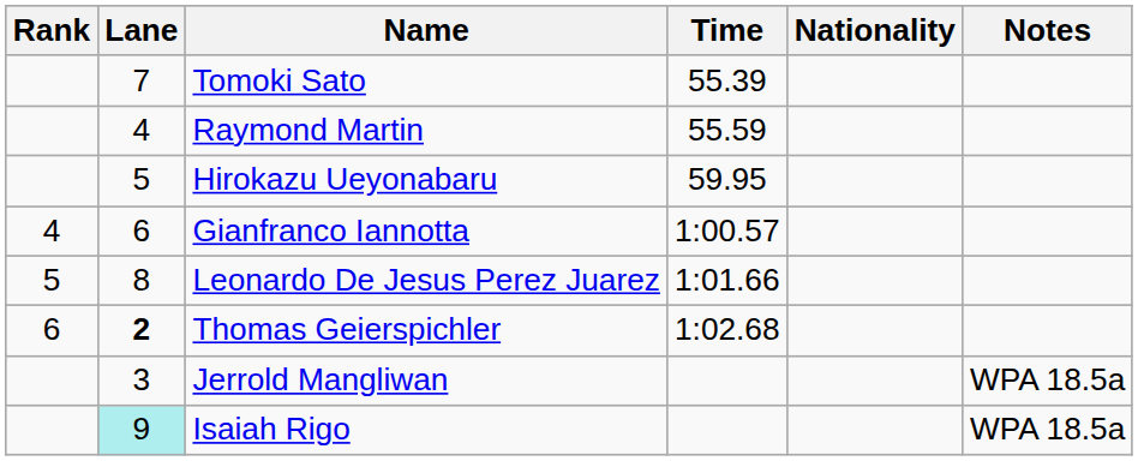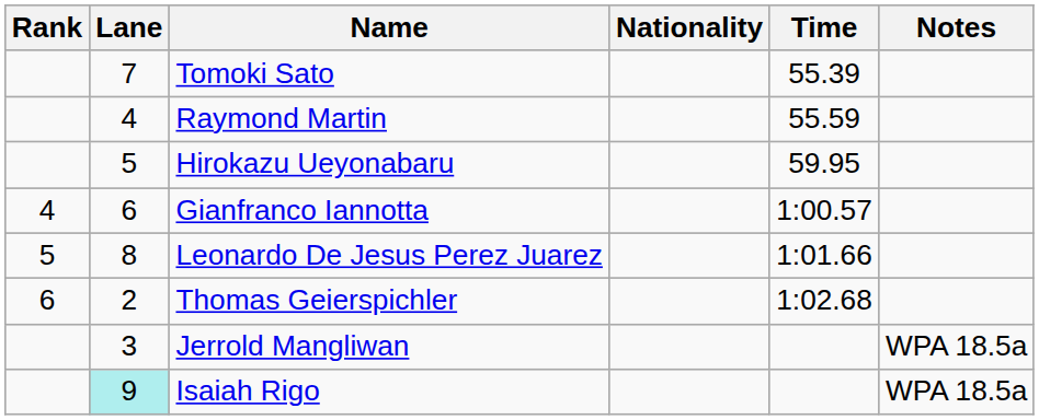columns swapped: Nationality <-> Time
Thomas Geierspichler | Lane: bold -> normal
